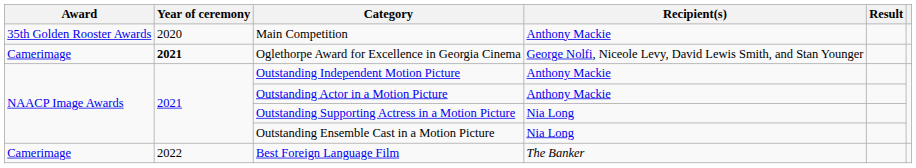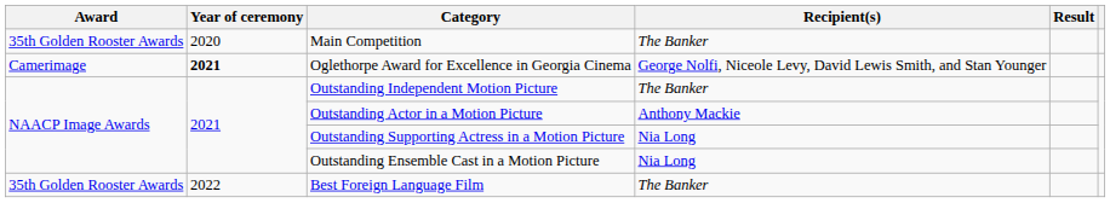Main Competition | Recipient(s): Anthony Mackie -> The Banker
Outstanding Independent Motion Picture | Recipient(s): Anthony Mackie -> The Banker
Best Foreign Language Film | Award: Camerimage -> 35th Golden Rooster Awards
